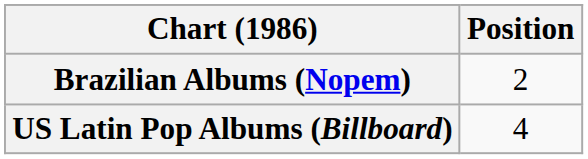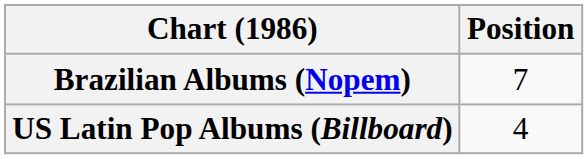Brazilian Albums (Nopem) | Position: 2 -> 7
